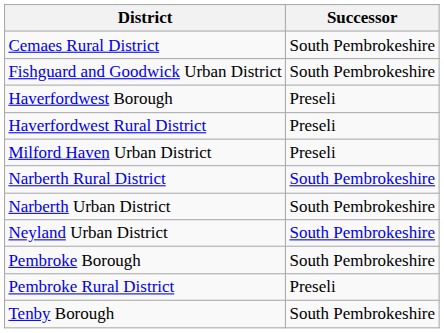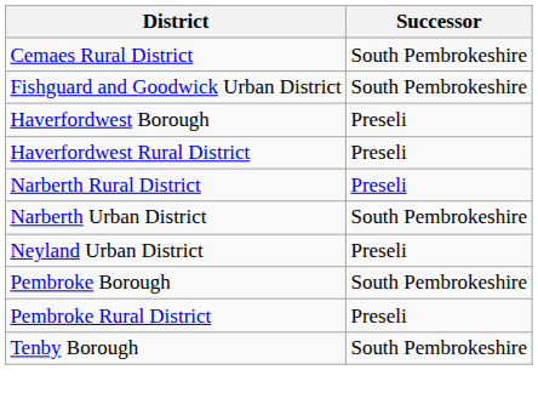- row: Milford Haven Urban District | Preseli
Narberth Rural District | Successor: South Pembrokeshire -> Preseli
Neyland Urban District | Successor: South Pembrokeshire -> Preseli
